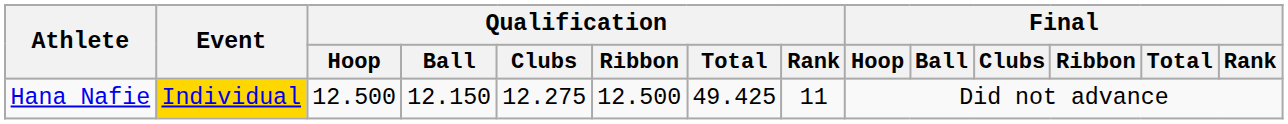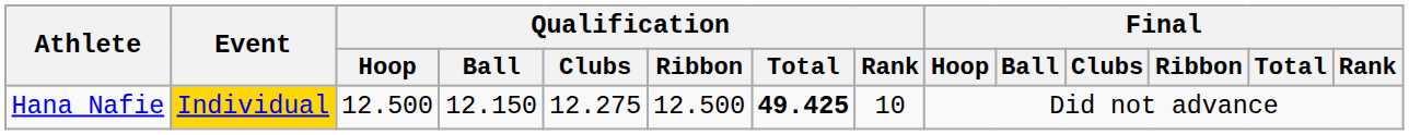Hana Nafie | Qualification / Total: normal -> bold
Hana Nafie | Qualification / Rank: 11 -> 10
